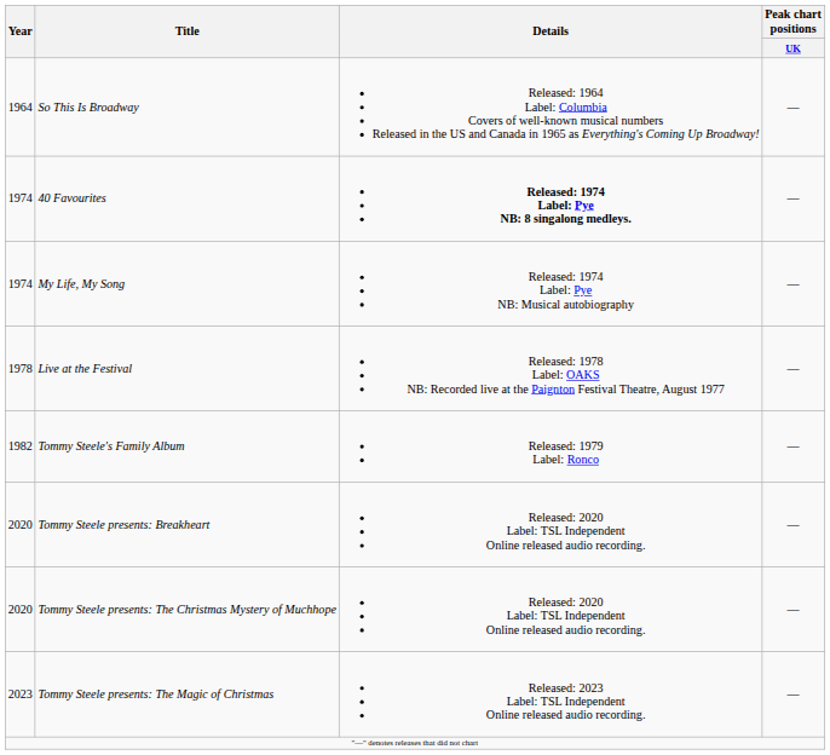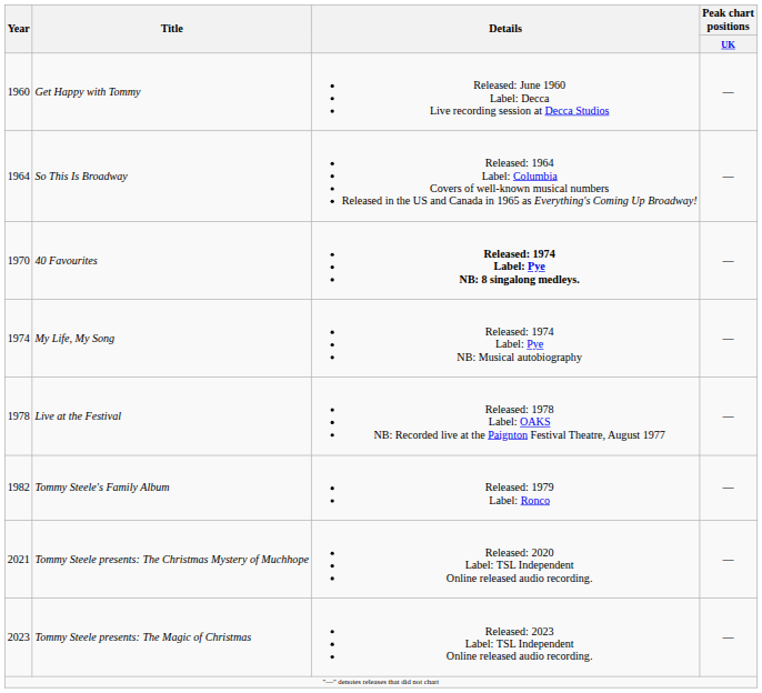+ row: 1960 | Get Happy with Tommy | Released: June 1960 Label: Decca Live recording session at Decca Studios | —
40 Favourites | Year: 1974 -> 1970
- row: 2020 | Tommy Steele presents: Breakheart | Released: 2020 Label: TSL Independent Online released audio recording. | —
Tommy Steele presents: The Christmas Mystery of Muchhope | Year: 2020 -> 2021
